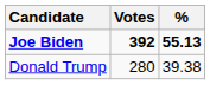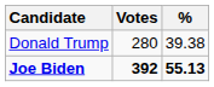rows swapped: Joe Biden <-> Donald Trump
